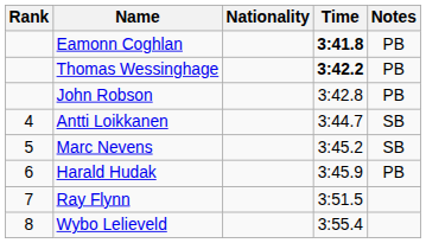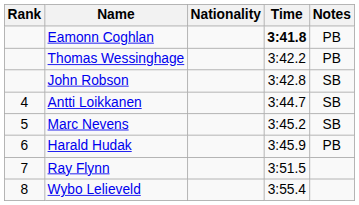Thomas Wessinghage | Time: bold -> normal
John Robson | Notes: PB -> SB
